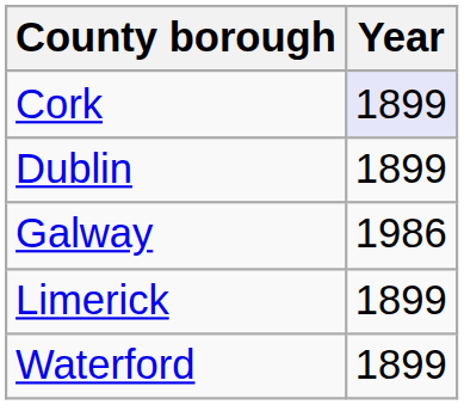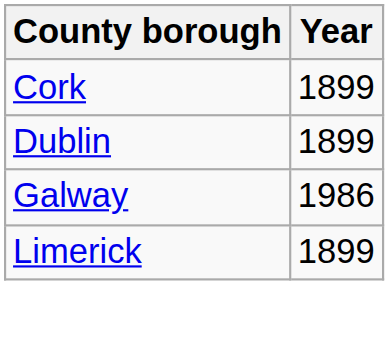Cork | Year: lavender background -> no background
- row: Waterford | 1899
